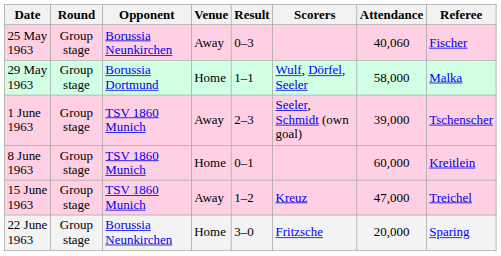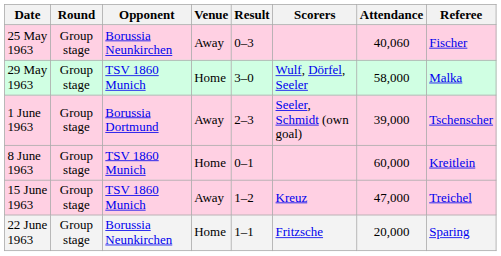29 May 1963 | Opponent: Borussia Dortmund -> TSV 1860 Munich
29 May 1963 | Result: 1–1 -> 3–0
1 June 1963 | Opponent: TSV 1860 Munich -> Borussia Dortmund
22 June 1963 | Result: 3–0 -> 1–1
